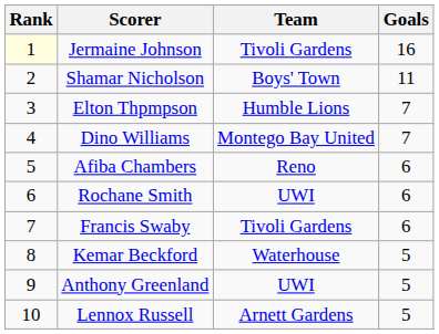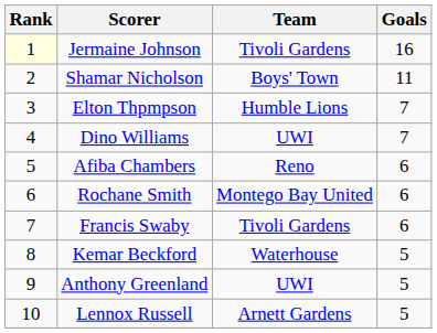Dino Williams | Team: Montego Bay United -> UWI
Rochane Smith | Team: UWI -> Montego Bay United
